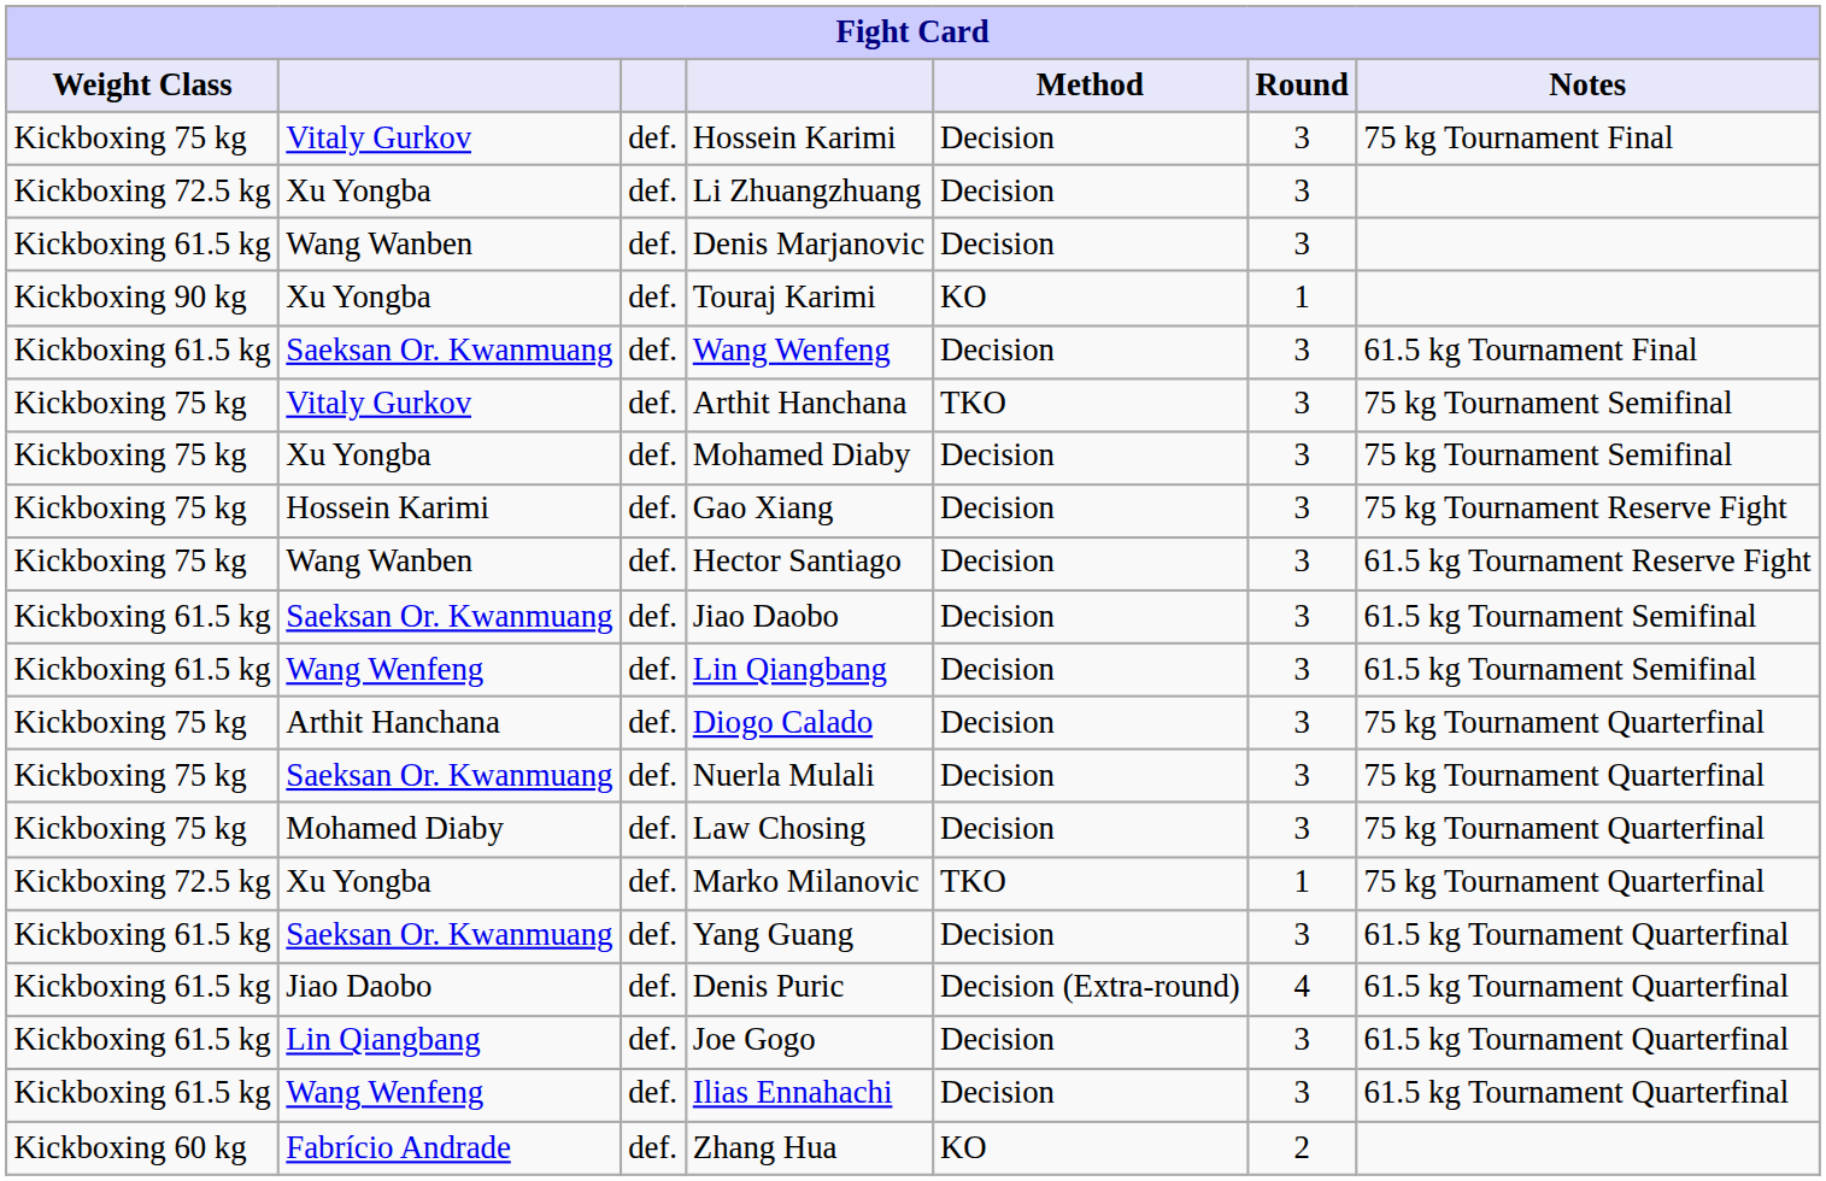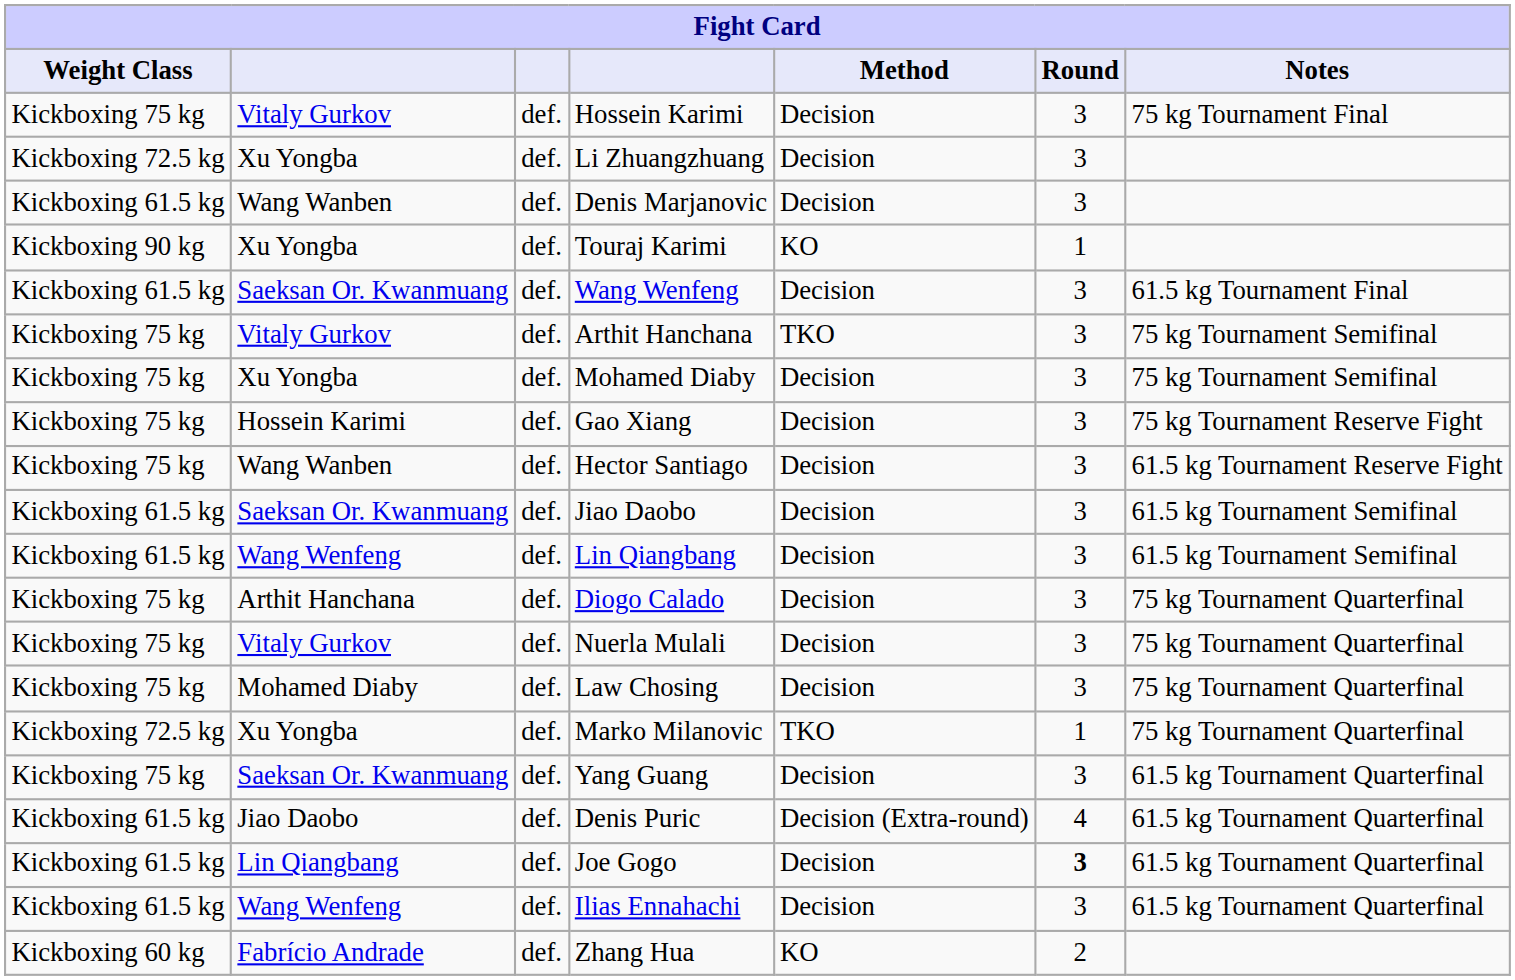Nuerla Mulali | column 2: Saeksan Or. Kwanmuang -> Vitaly Gurkov
Yang Guang | Weight Class: Kickboxing 61.5 kg -> Kickboxing 75 kg
Joe Gogo | Round: normal -> bold
